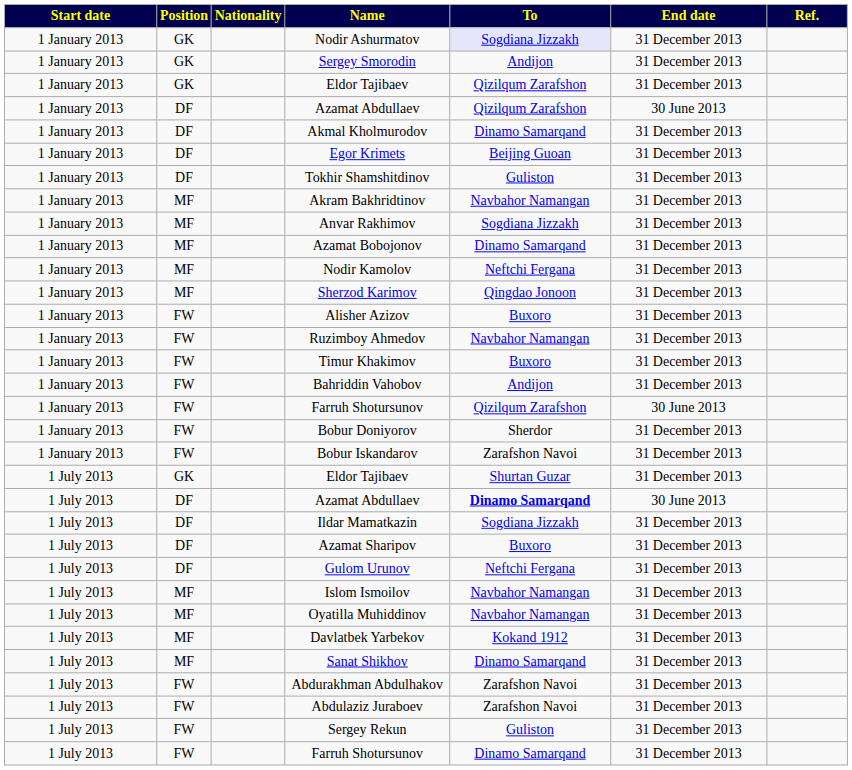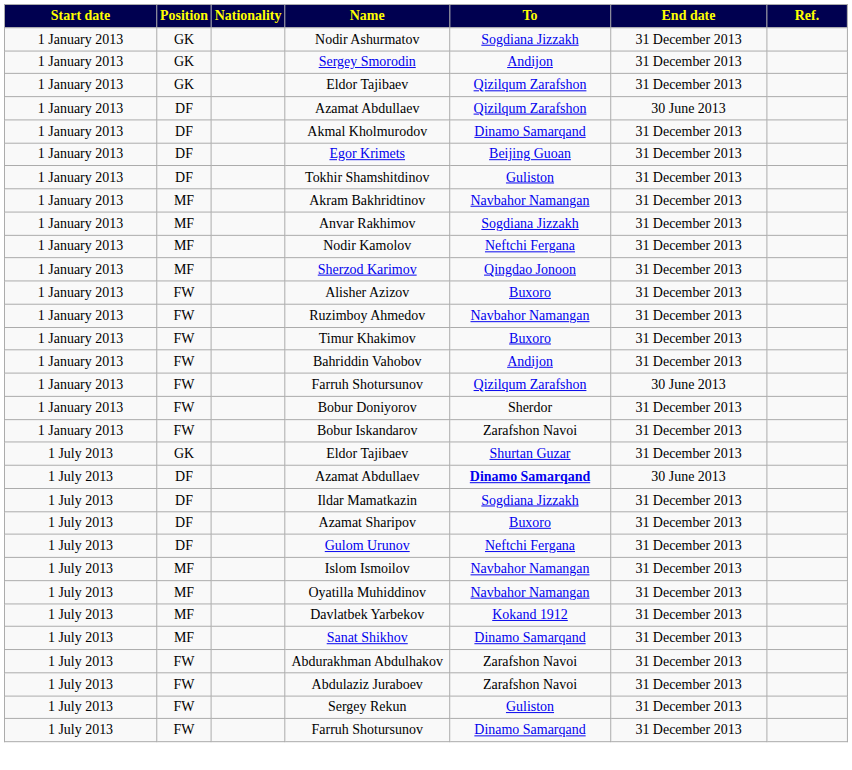Nodir Ashurmatov | To: lavender background -> no background
- row: 1 January 2013 | MF | Azamat Bobojonov | Dinamo Samarqand | 31 December 2013
